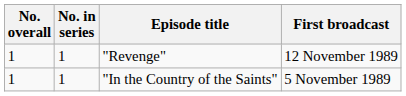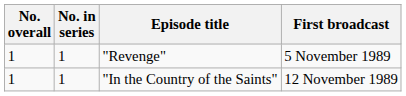"Revenge" | First broadcast: 12 November 1989 -> 5 November 1989
"In the Country of the Saints" | First broadcast: 5 November 1989 -> 12 November 1989
